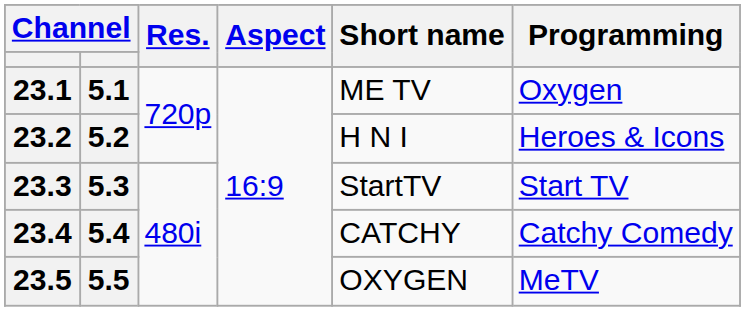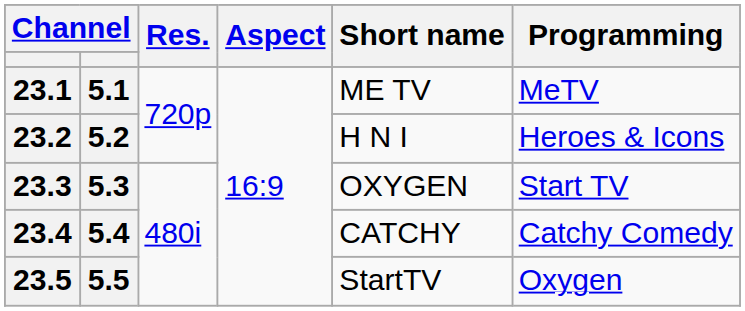23.1 | Programming: Oxygen -> MeTV
23.3 | Short name: StartTV -> OXYGEN
23.5 | Short name: OXYGEN -> StartTV
23.5 | Programming: MeTV -> Oxygen
